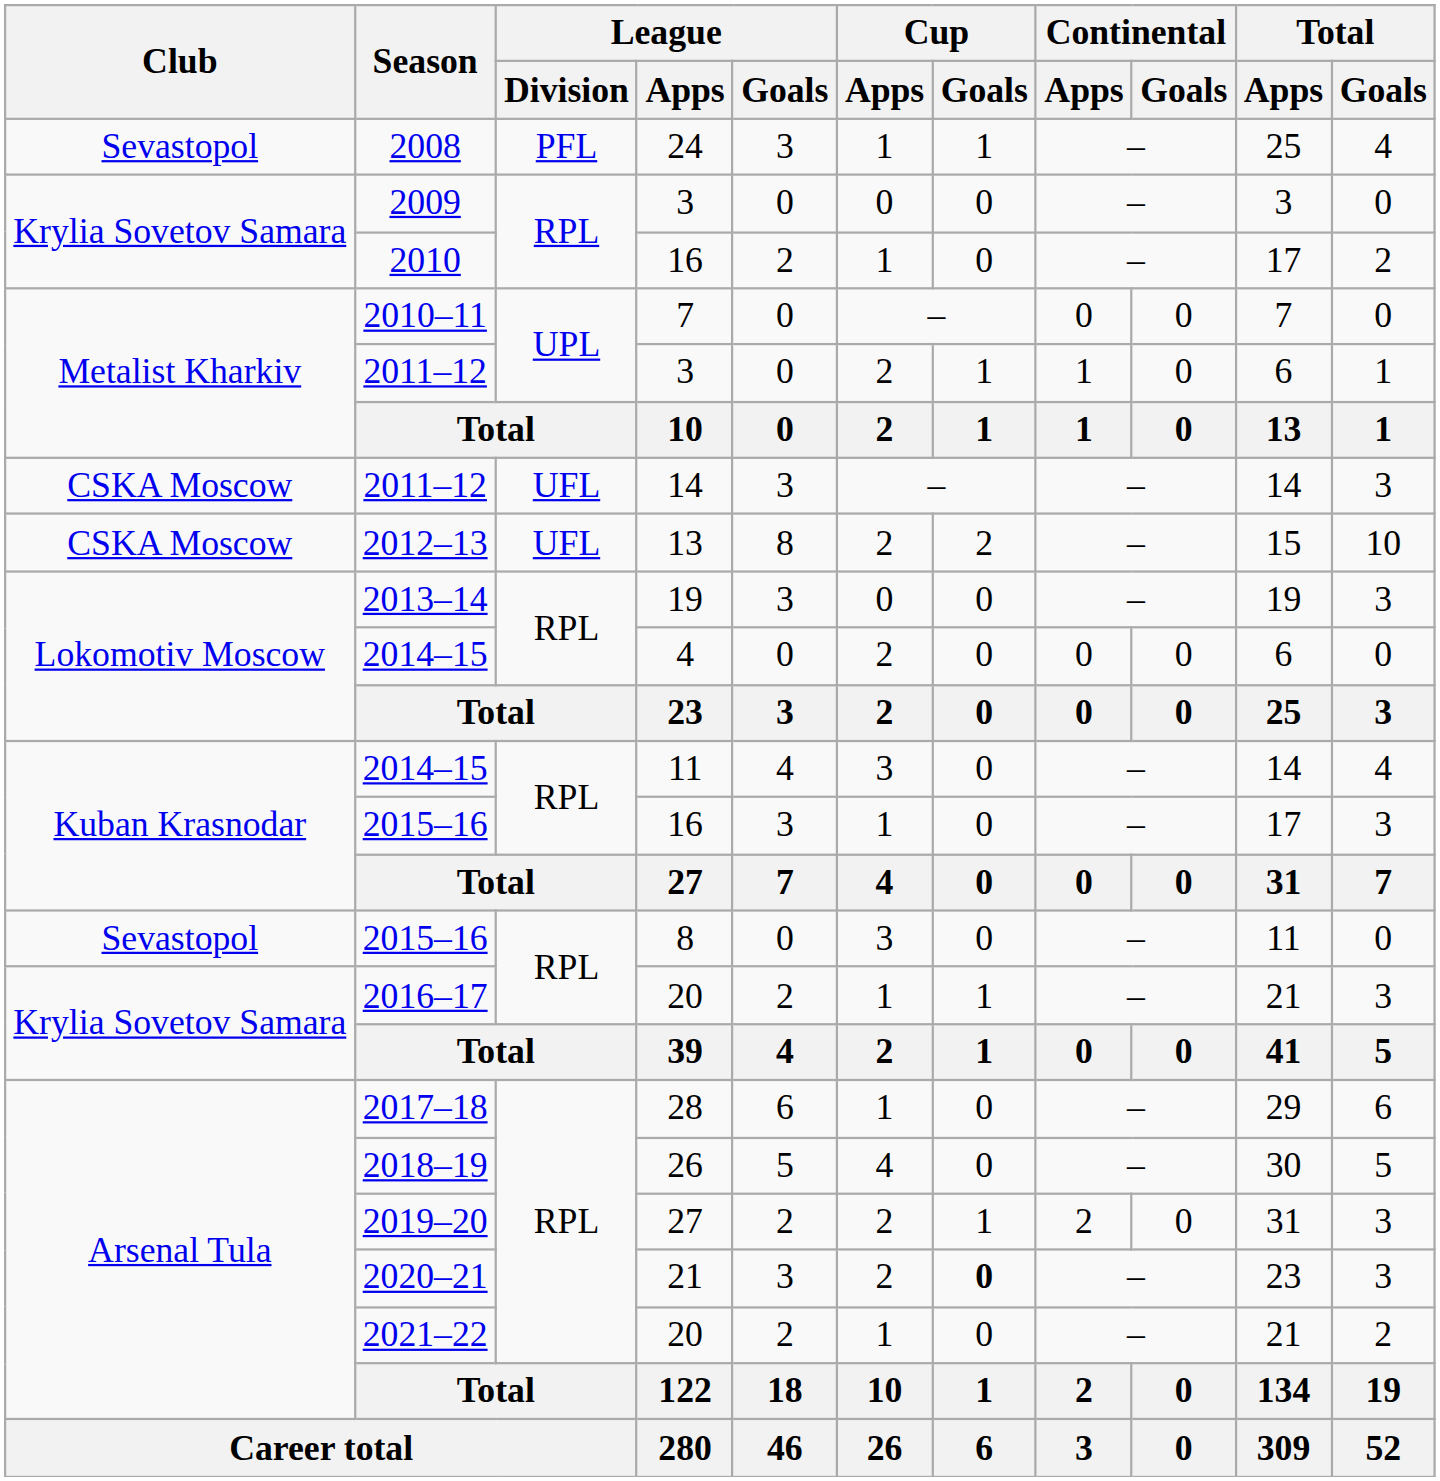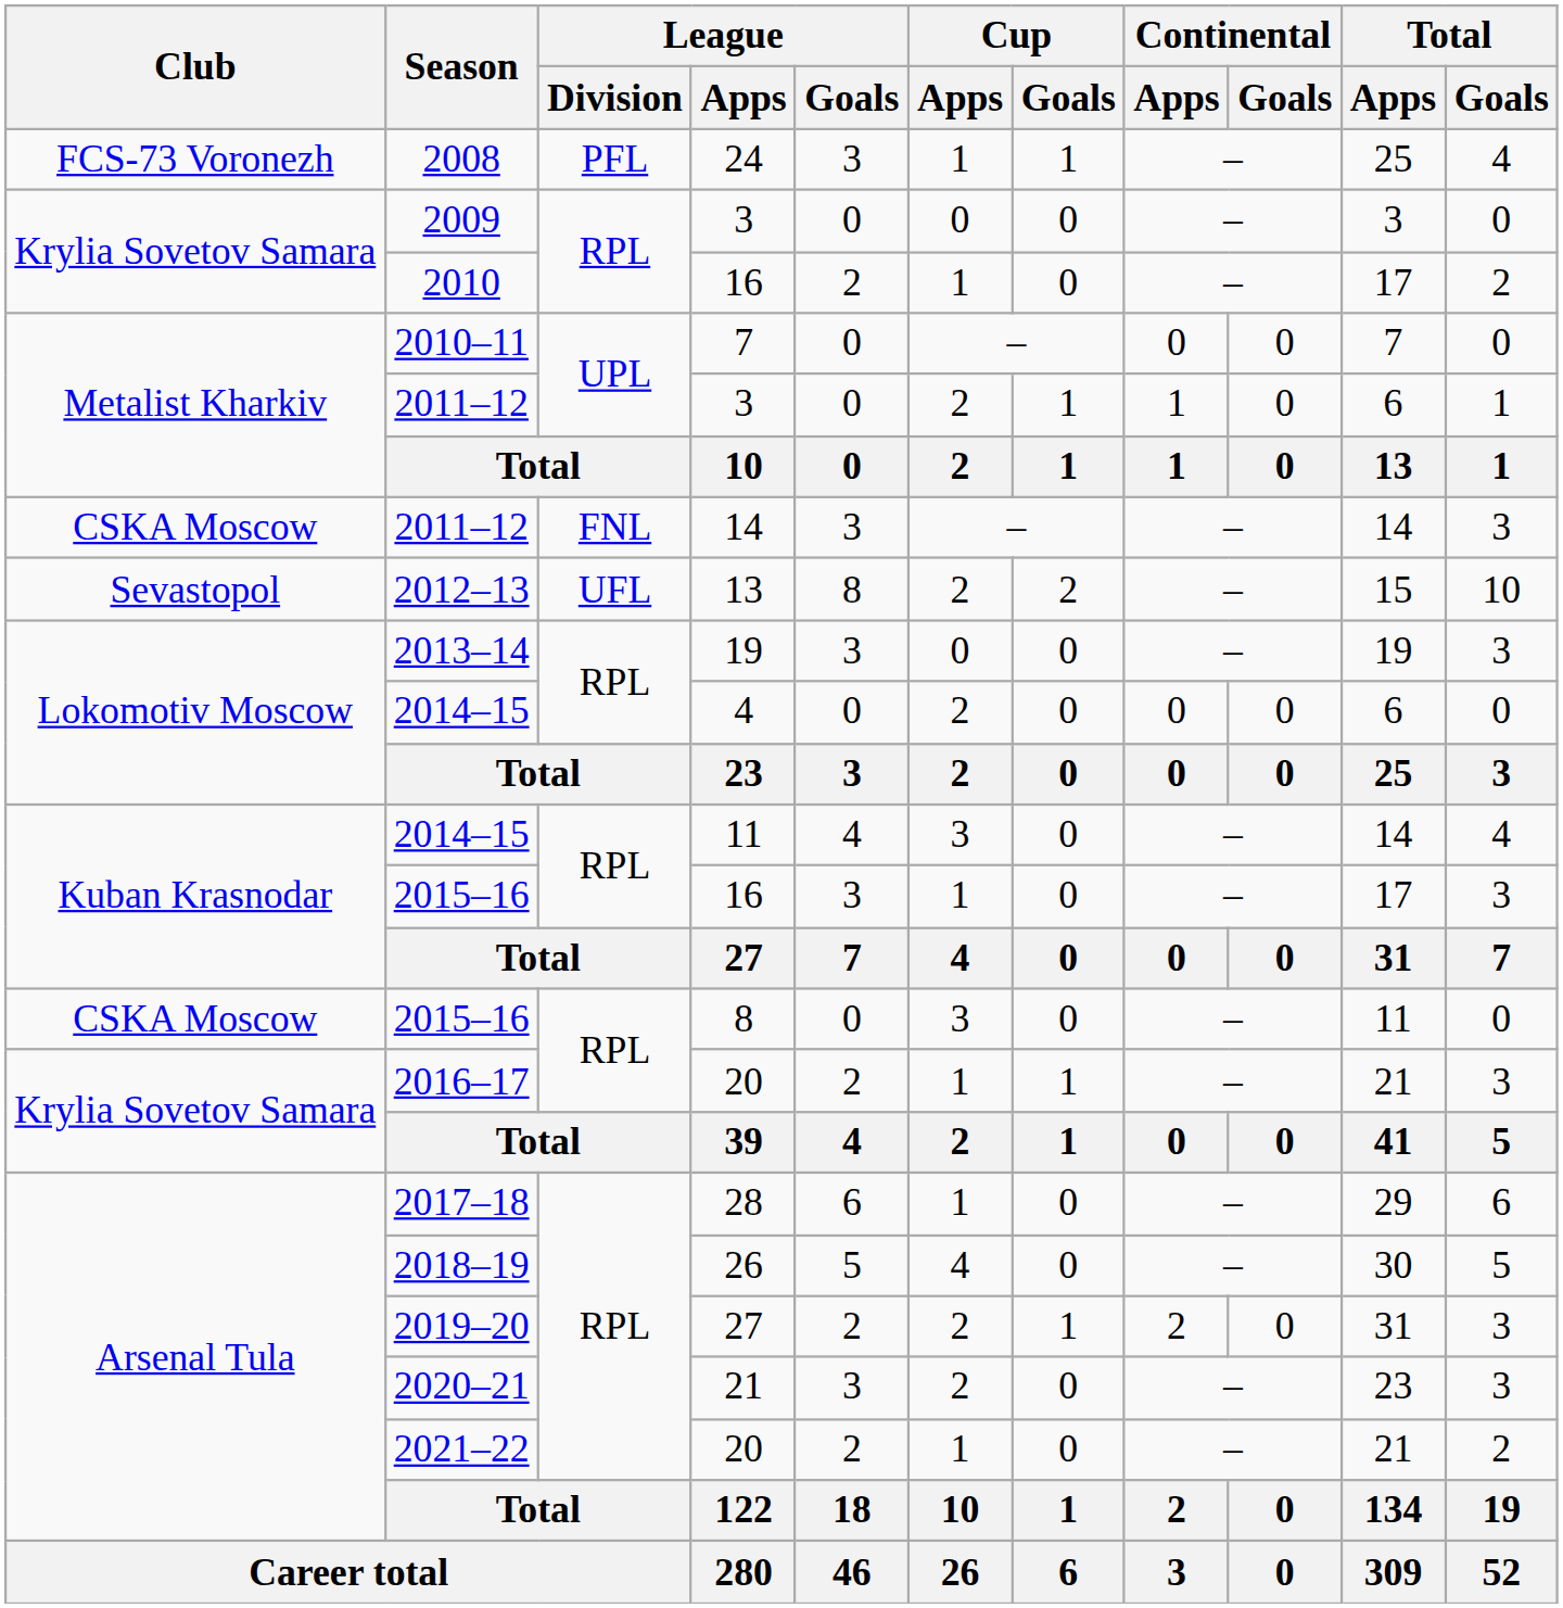2008 | Club: Sevastopol -> FCS-73 Voronezh
2011–12 / 14 | League / Division: UFL -> FNL
2012–13 | Club: CSKA Moscow -> Sevastopol
2015–16 / 8 | Club: Sevastopol -> CSKA Moscow
2020–21 | Cup / Goals: bold -> normal
